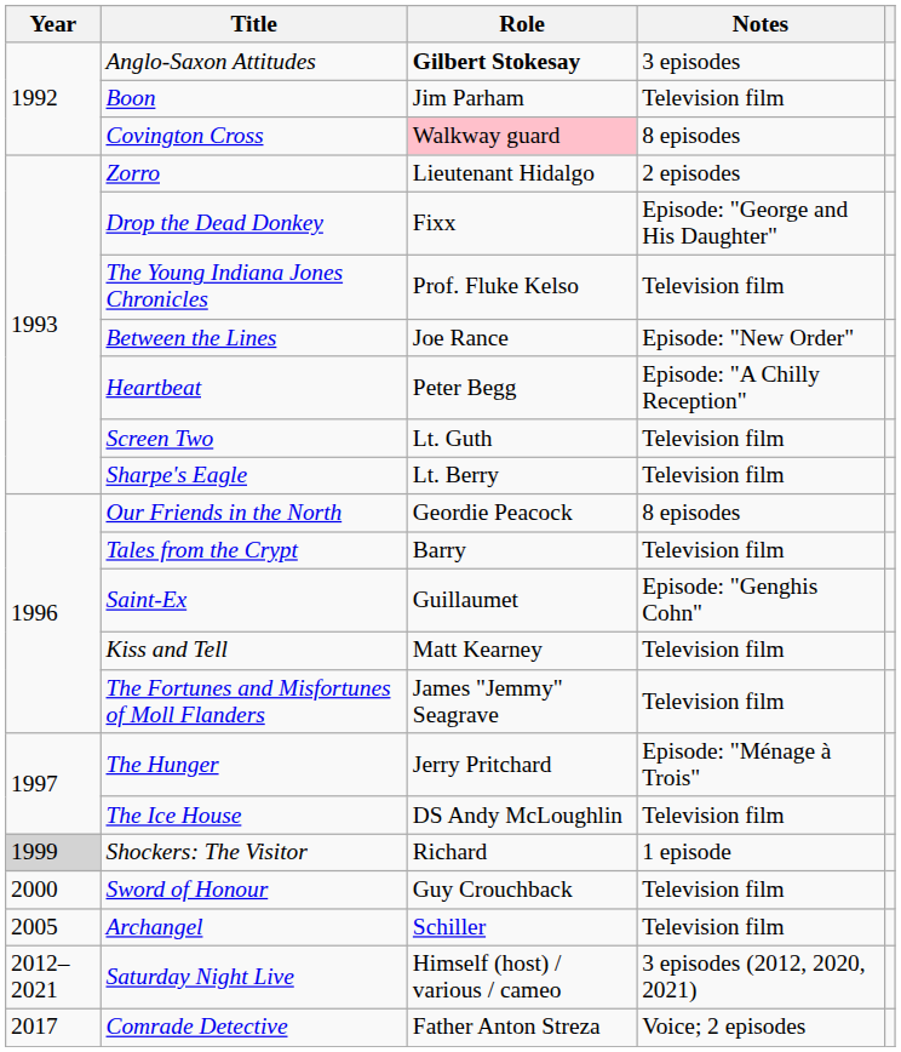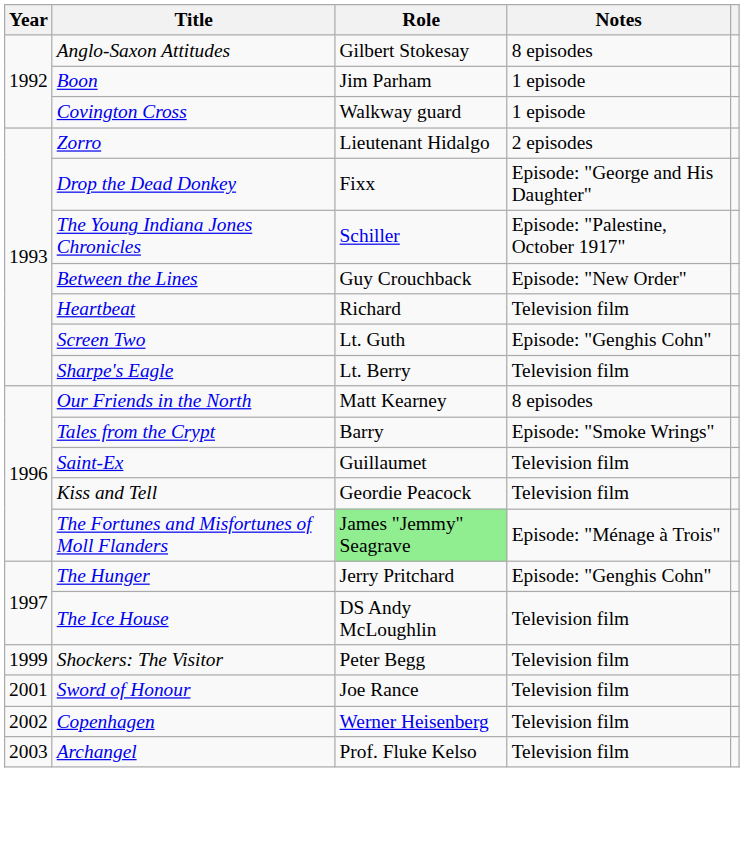Anglo-Saxon Attitudes | Role: bold -> normal
Anglo-Saxon Attitudes | Notes: 3 episodes -> 8 episodes
Boon | Notes: Television film -> 1 episode
Covington Cross | Role: pink background -> no background
Covington Cross | Notes: 8 episodes -> 1 episode
The Young Indiana Jones Chronicles | Role: Prof. Fluke Kelso -> Schiller
The Young Indiana Jones Chronicles | Notes: Television film -> Episode: "Palestine, October 1917"
Between the Lines | Role: Joe Rance -> Guy Crouchback
Heartbeat | Role: Peter Begg -> Richard
Heartbeat | Notes: Episode: "A Chilly Reception" -> Television film
Screen Two | Notes: Television film -> Episode: "Genghis Cohn"
Our Friends in the North | Role: Geordie Peacock -> Matt Kearney
Tales from the Crypt | Notes: Television film -> Episode: "Smoke Wrings"
Saint-Ex | Notes: Episode: "Genghis Cohn" -> Television film
Kiss and Tell | Role: Matt Kearney -> Geordie Peacock
The Fortunes and Misfortunes of Moll Flanders | Role: no background -> lightgreen background
The Fortunes and Misfortunes of Moll Flanders | Notes: Television film -> Episode: "Ménage à Trois"
The Hunger | Notes: Episode: "Ménage à Trois" -> Episode: "Genghis Cohn"
Shockers: The Visitor | Year: lightgrey background -> no background
Shockers: The Visitor | Role: Richard -> Peter Begg
Shockers: The Visitor | Notes: 1 episode -> Television film
Sword of Honour | Year: 2000 -> 2001
Sword of Honour | Role: Guy Crouchback -> Joe Rance
+ row: 2002 | Copenhagen | Werner Heisenberg | Television film
Archangel | Year: 2005 -> 2003
Archangel | Role: Schiller -> Prof. Fluke Kelso
- row: 2012–2021 | Saturday Night Live | Himself (host) / various / cameo | 3 episodes (2012, 2020, 2021)
- row: 2017 | Comrade Detective | Father Anton Streza | Voice; 2 episodes
